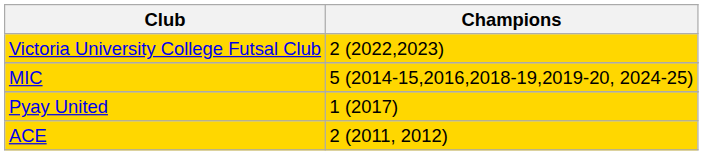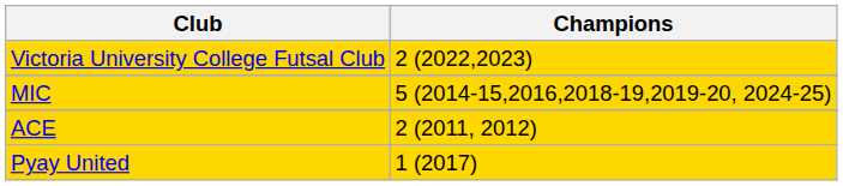rows swapped: ACE <-> Pyay United
